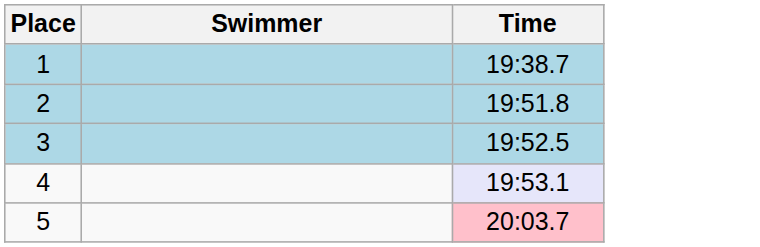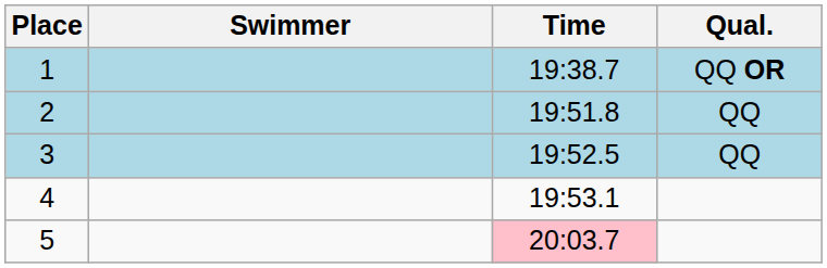+ column: Qual. | QQ OR | QQ | QQ
4 | Time: lavender background -> no background
